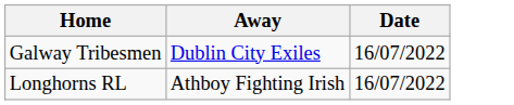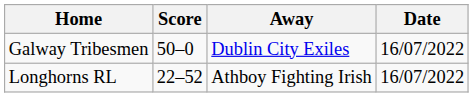+ column: Score | 50–0 | 22–52
